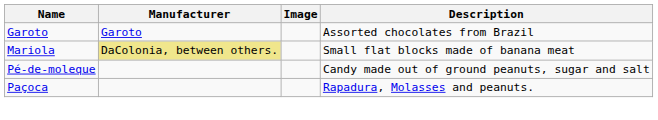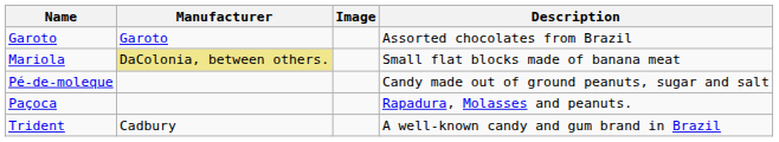+ row: Trident | Cadbury | A well-known candy and gum brand in Brazil
